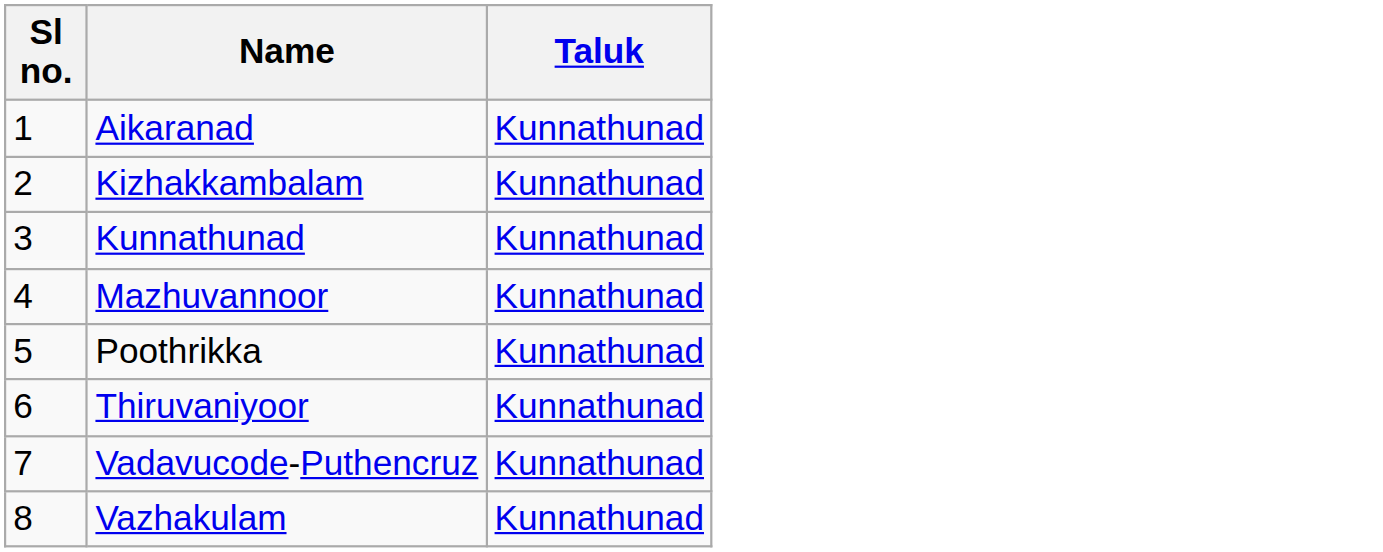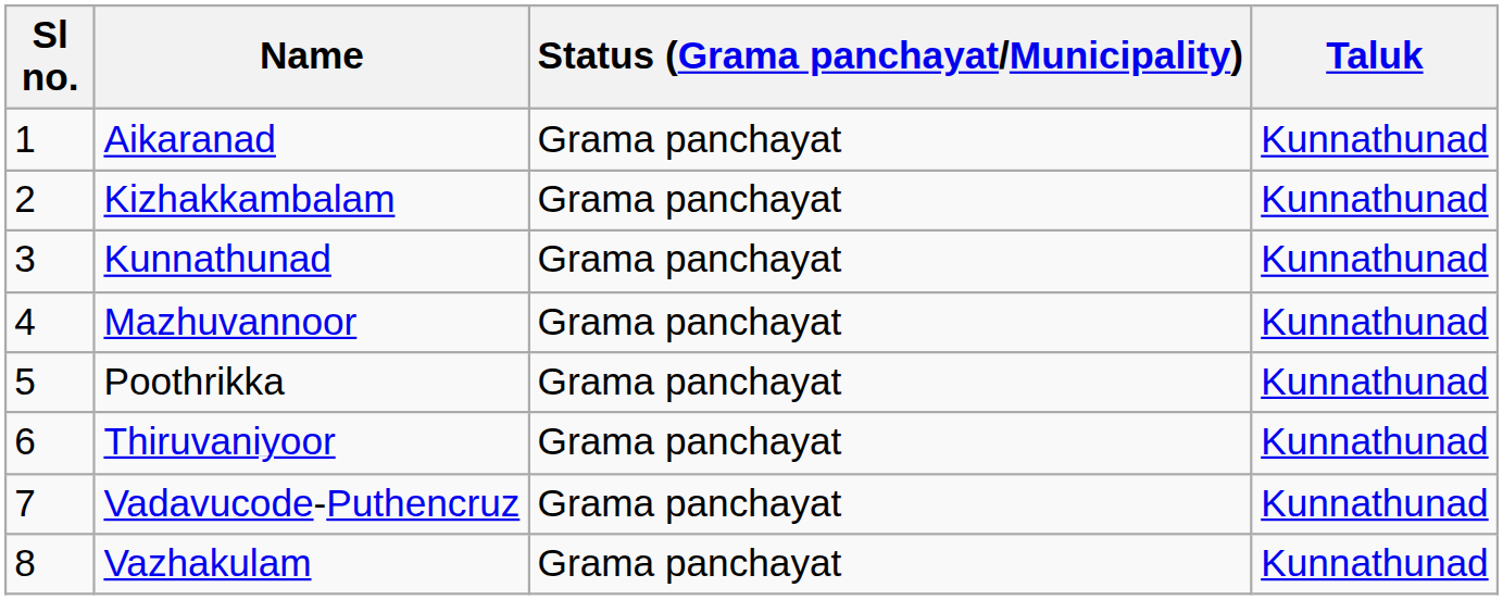+ column: Status (Grama panchayat/Municipality) | Grama panchayat | Grama panchayat | Grama panchayat | Grama panchayat | Grama panchayat | Grama panchayat | Grama panchayat | Grama panchayat
